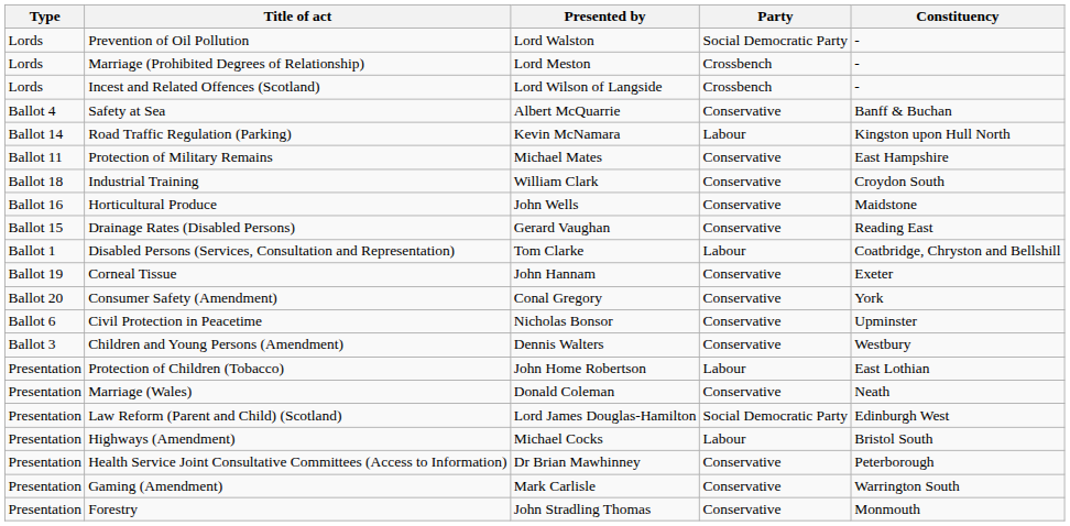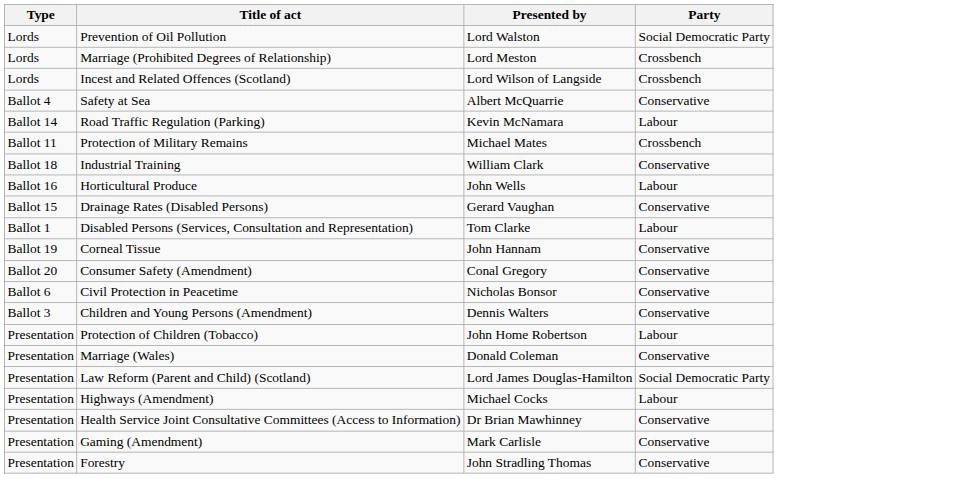- column: Constituency | - | - | - | Banff & Buchan | Kingston upon Hull North | East Hampshire | Croydon South | Maidstone | Reading East | Coatbridge, Chryston and Bellshill | Exeter | York | Upminster | Westbury | East Lothian | Neath | Edinburgh West | Bristol South | Peterborough | Warrington South | Monmouth
Protection of Military Remains | Party: Conservative -> Crossbench
Horticultural Produce | Party: Conservative -> Labour
